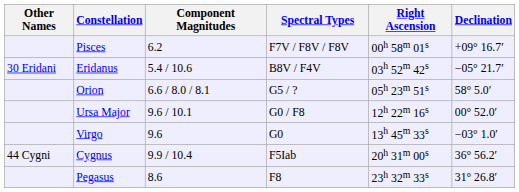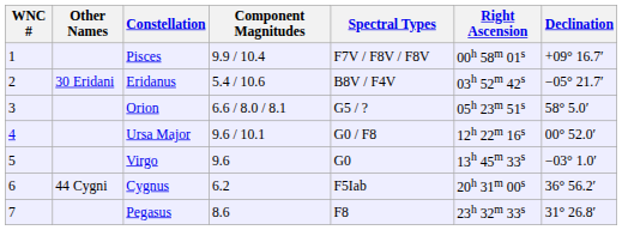+ column: WNC # | 1 | 2 | 3 | 4 | 5 | 6 | 7
Pisces | Component Magnitudes: 6.2 -> 9.9 / 10.4
Cygnus | Component Magnitudes: 9.9 / 10.4 -> 6.2
